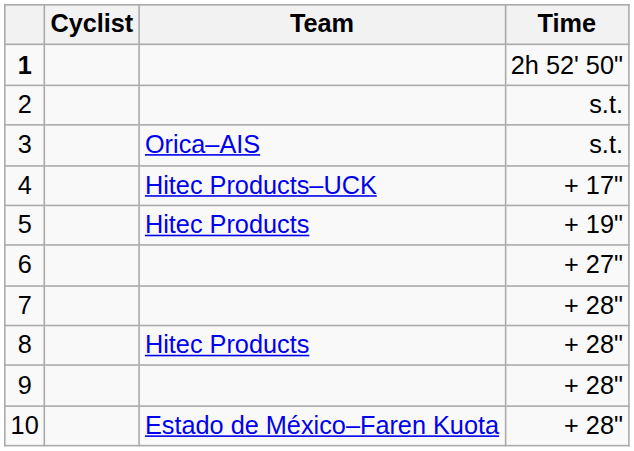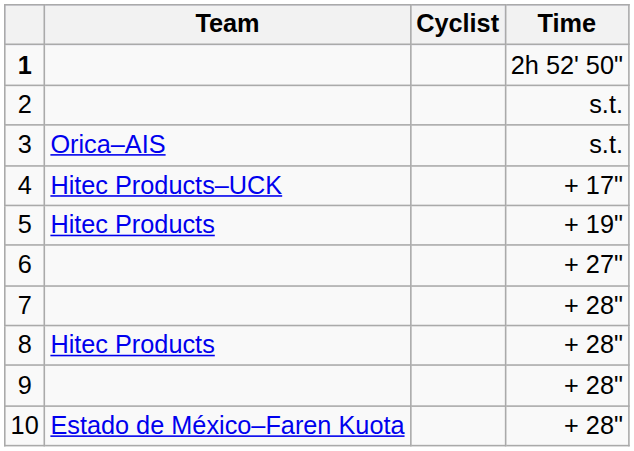columns swapped: Cyclist <-> Team
